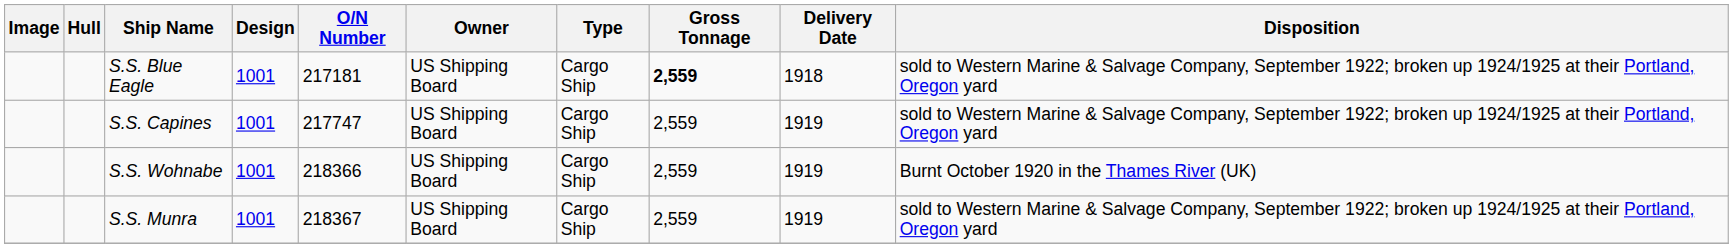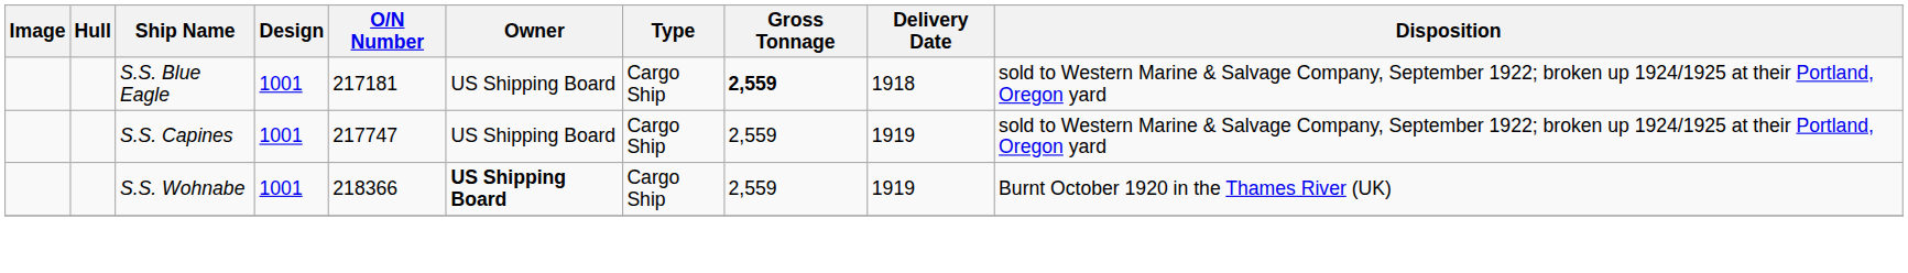S.S. Wohnabe | Owner: normal -> bold
- row: S.S. Munra | 1001 | 218367 | US Shipping Board | Cargo Ship | 2,559 | 1919 | sold to Western Marine & Salvage Company, September 1922; broken up 1924/1925 at their Portland, Oregon yard
